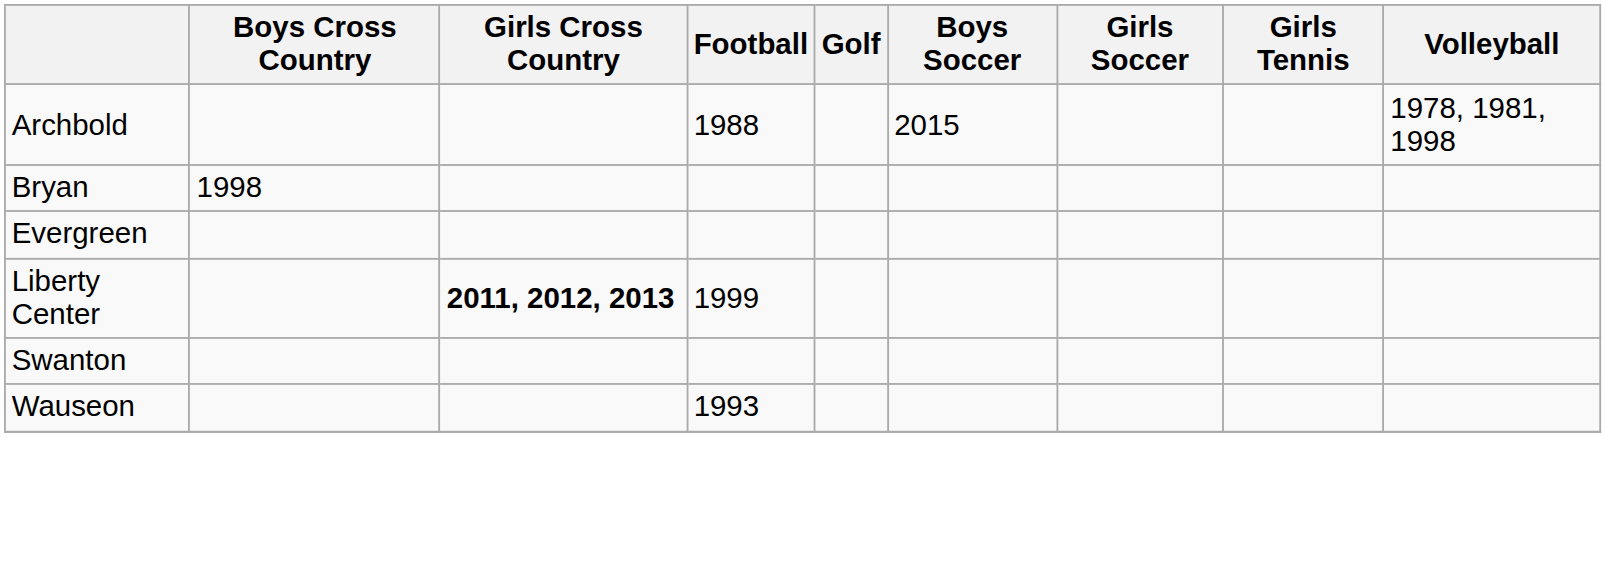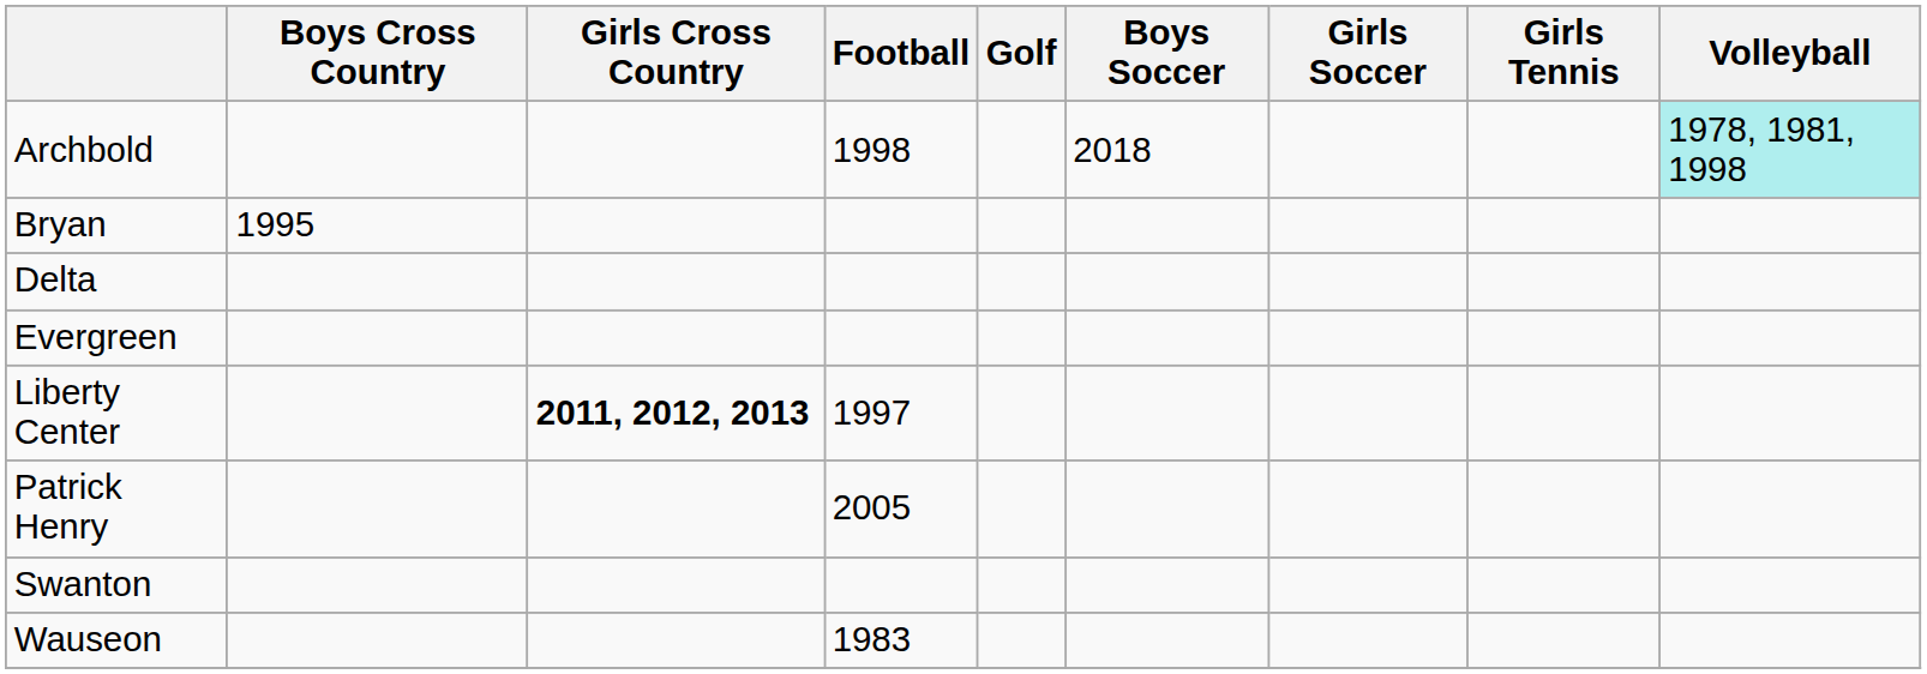Archbold | Football: 1988 -> 1998
Archbold | Boys Soccer: 2015 -> 2018
Archbold | Volleyball: no background -> paleturquoise background
Bryan | Boys Cross Country: 1998 -> 1995
+ row: Delta
Liberty Center | Football: 1999 -> 1997
+ row: Patrick Henry | 2005
Wauseon | Football: 1993 -> 1983
